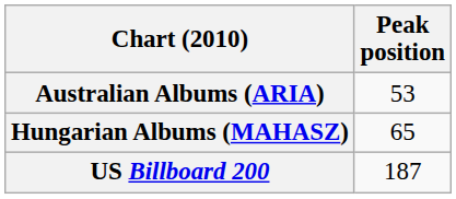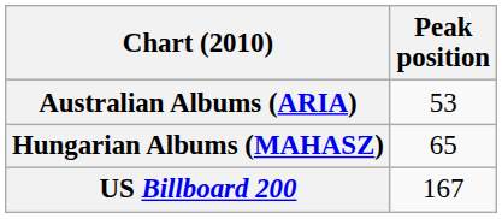US Billboard 200 | Peak position: 187 -> 167
